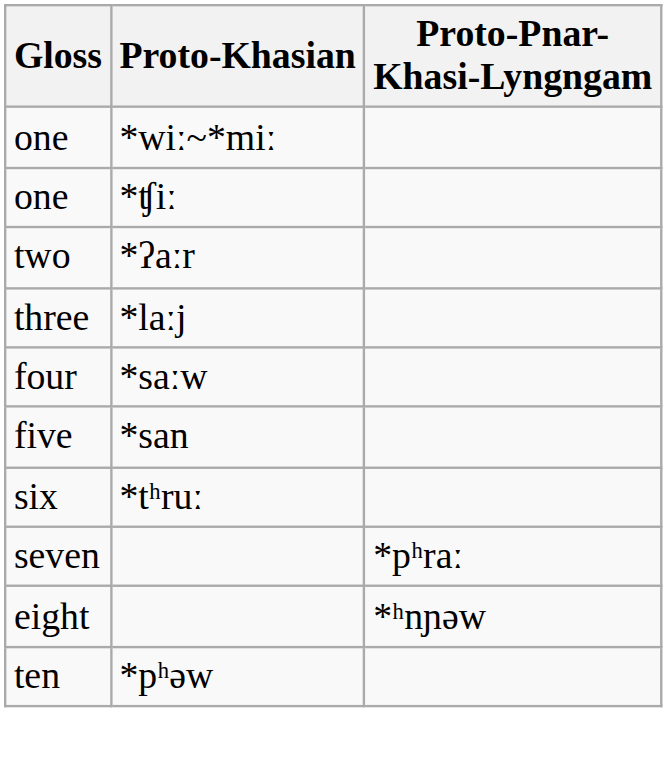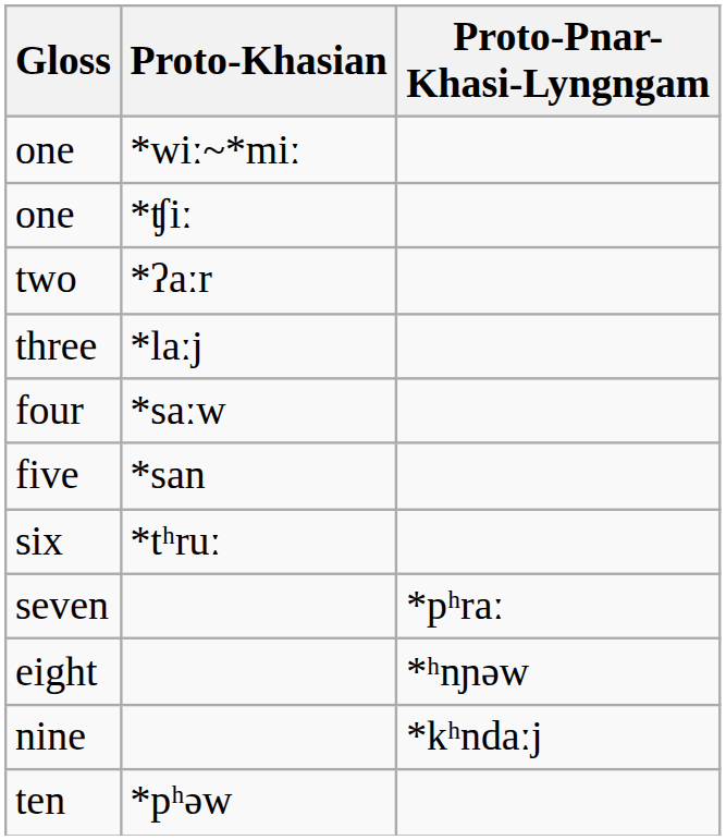+ row: nine | *kʰndaːj
